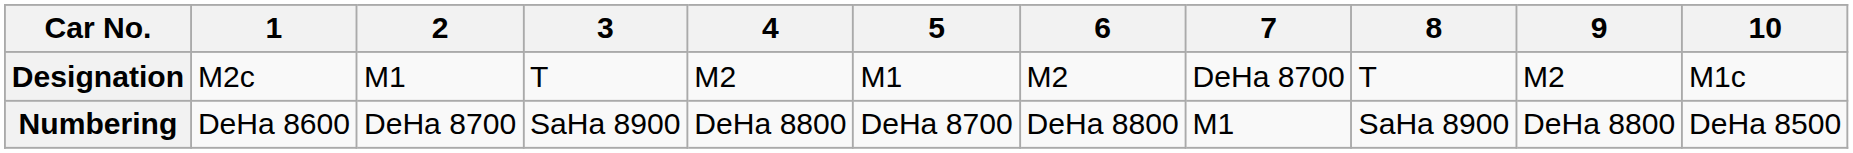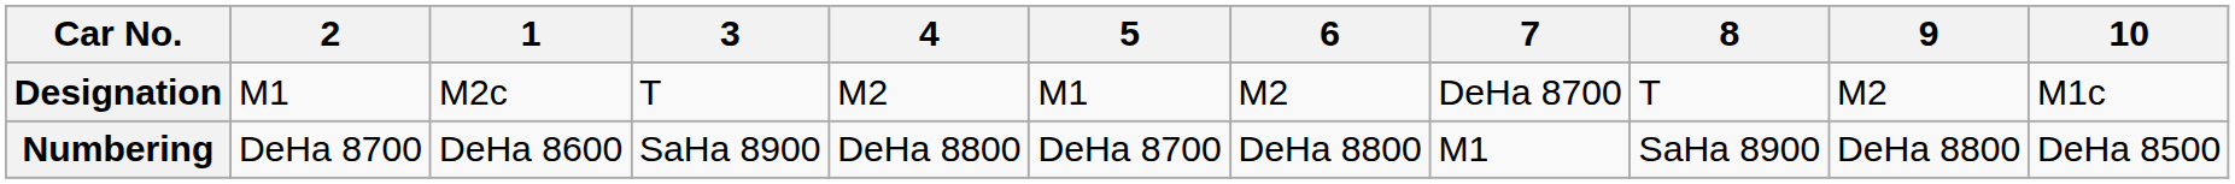columns swapped: 1 <-> 2
